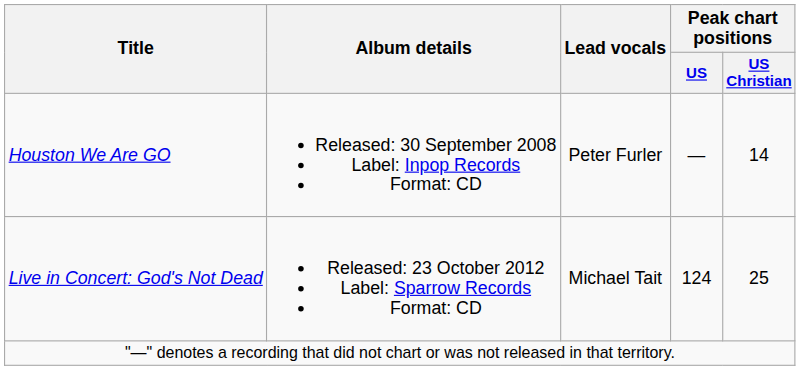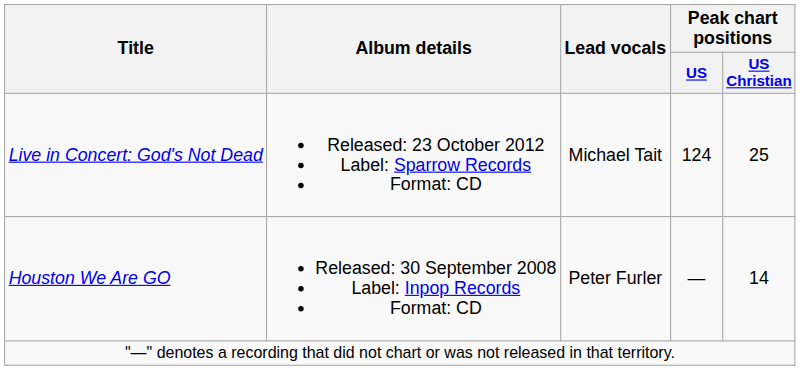rows swapped: Houston We Are GO <-> Live in Concert: God's Not Dead
